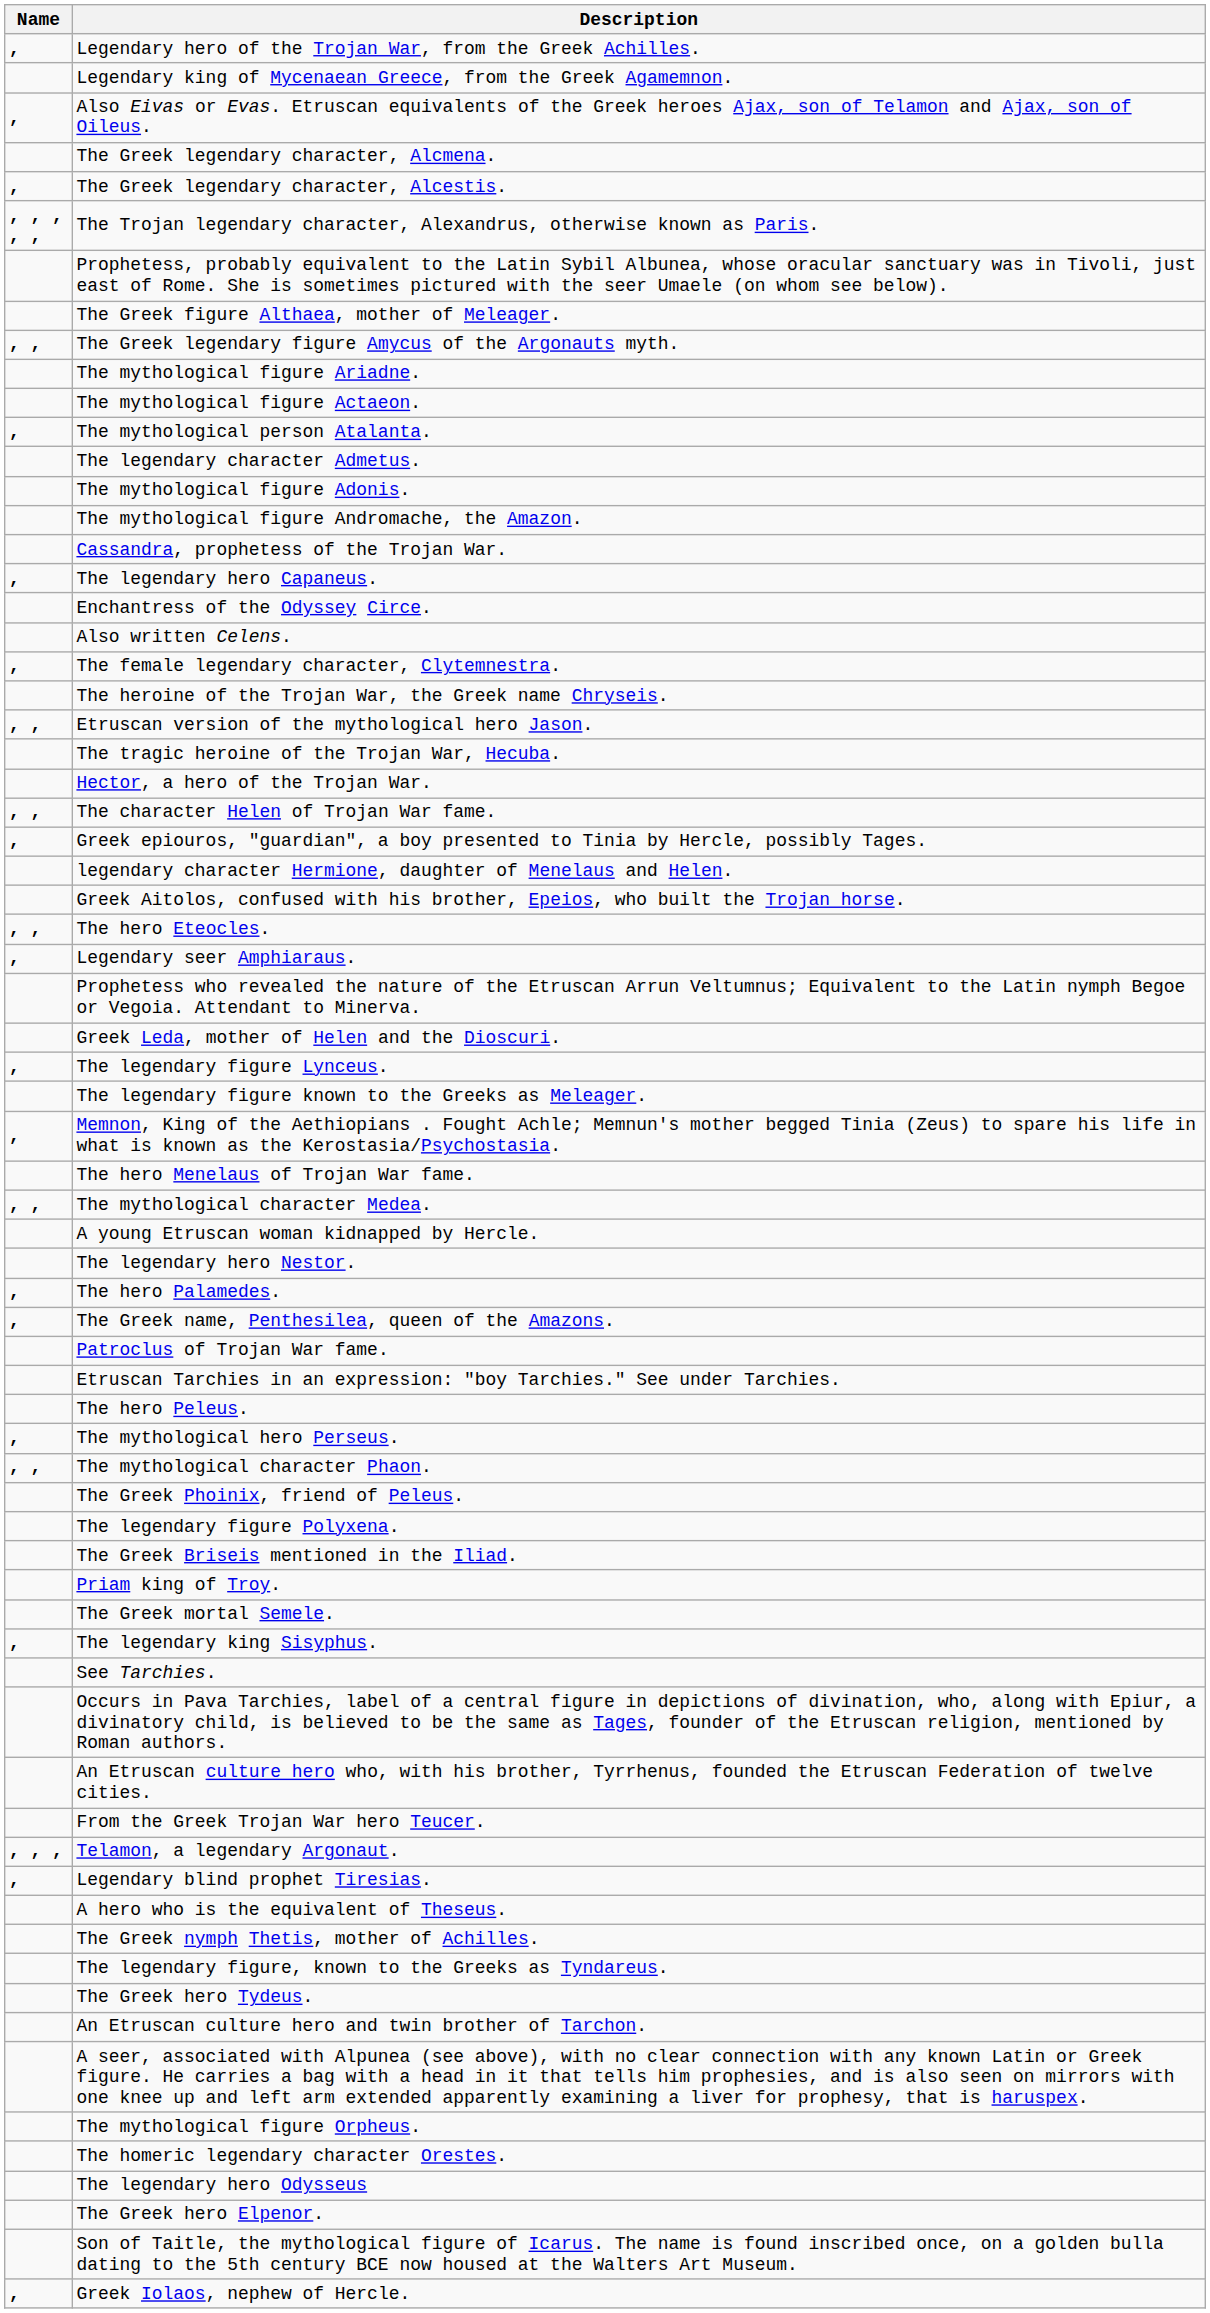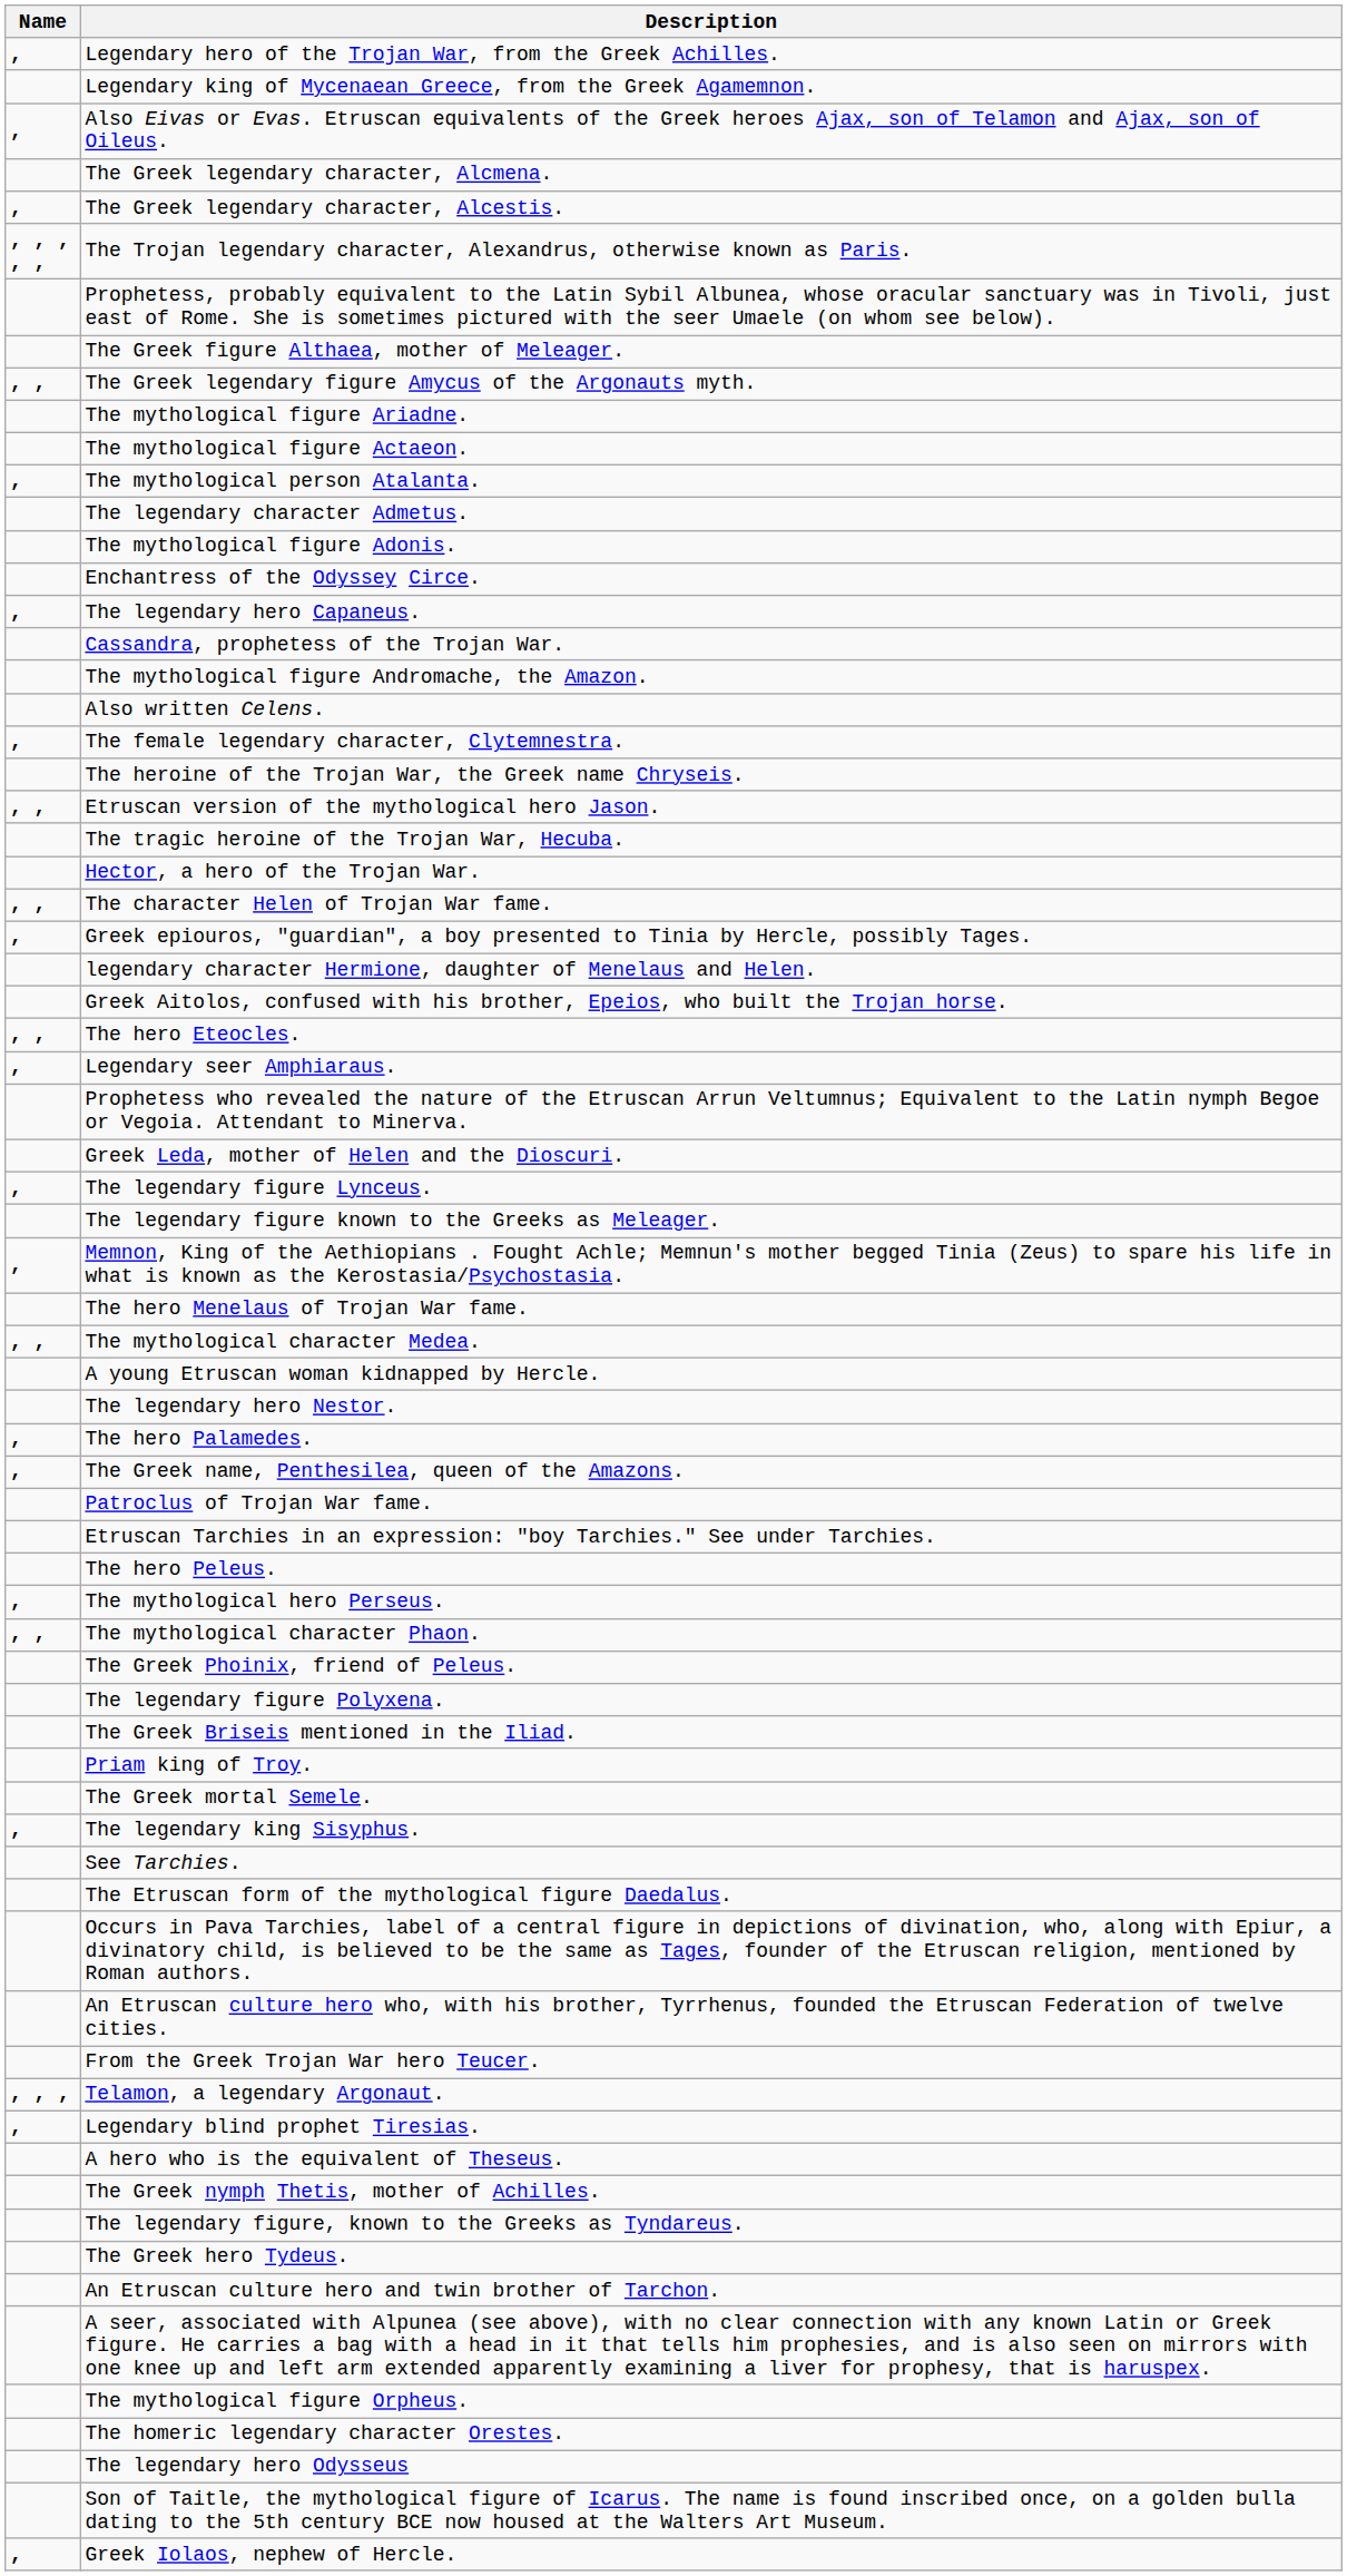rows swapped: The mythological figure Andromache, the Amazon. <-> Enchantress of the Odyssey Circe.
rows swapped: The legendary hero Capaneus. <-> Cassandra, prophetess of the Trojan War.
+ row: The Etruscan form of the mythological figure Daedalus.
- row: The Greek hero Elpenor.
